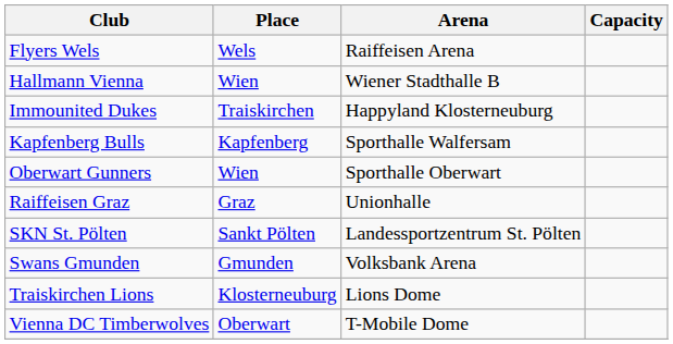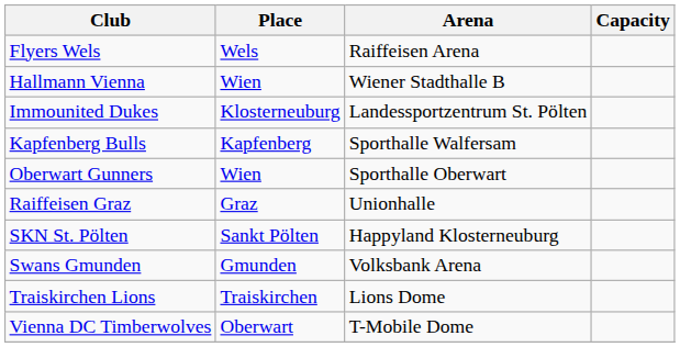Immounited Dukes | Place: Traiskirchen -> Klosterneuburg
Immounited Dukes | Arena: Happyland Klosterneuburg -> Landessportzentrum St. Pölten
SKN St. Pölten | Arena: Landessportzentrum St. Pölten -> Happyland Klosterneuburg
Traiskirchen Lions | Place: Klosterneuburg -> Traiskirchen
